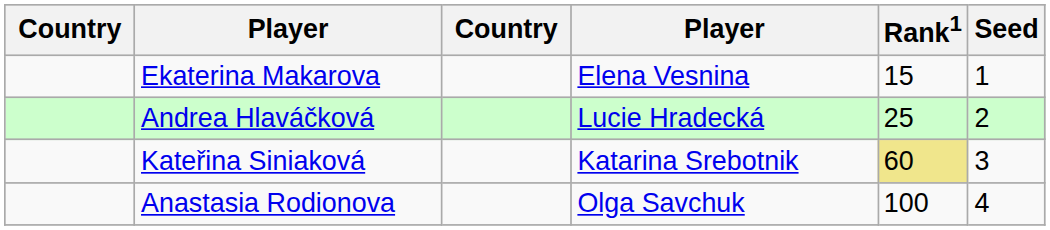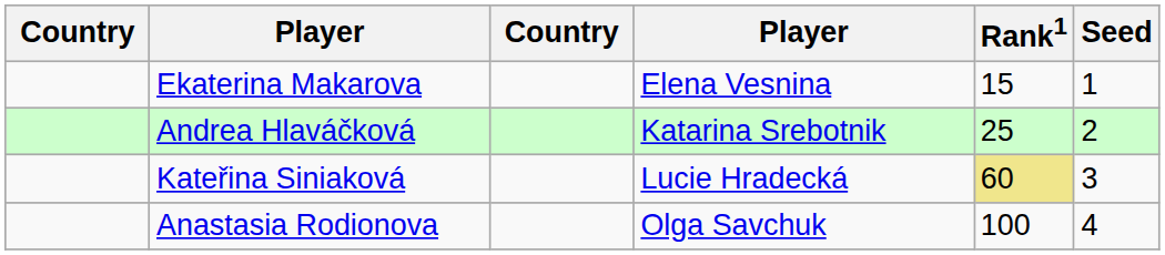Andrea Hlaváčková | column 4: Lucie Hradecká -> Katarina Srebotnik
Kateřina Siniaková | column 4: Katarina Srebotnik -> Lucie Hradecká
